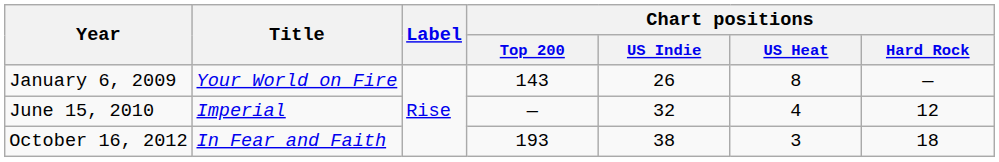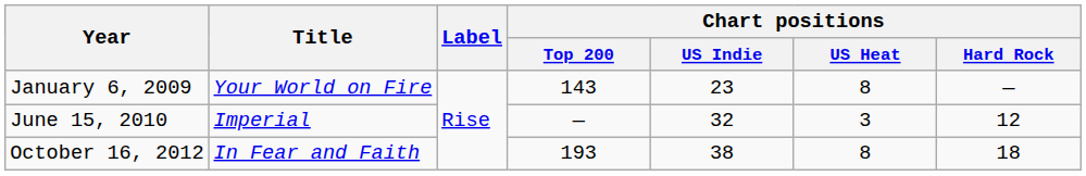January 6, 2009 | Chart positions / US Indie: 26 -> 23
June 15, 2010 | Chart positions / US Heat: 4 -> 3
October 16, 2012 | Chart positions / US Heat: 3 -> 8
